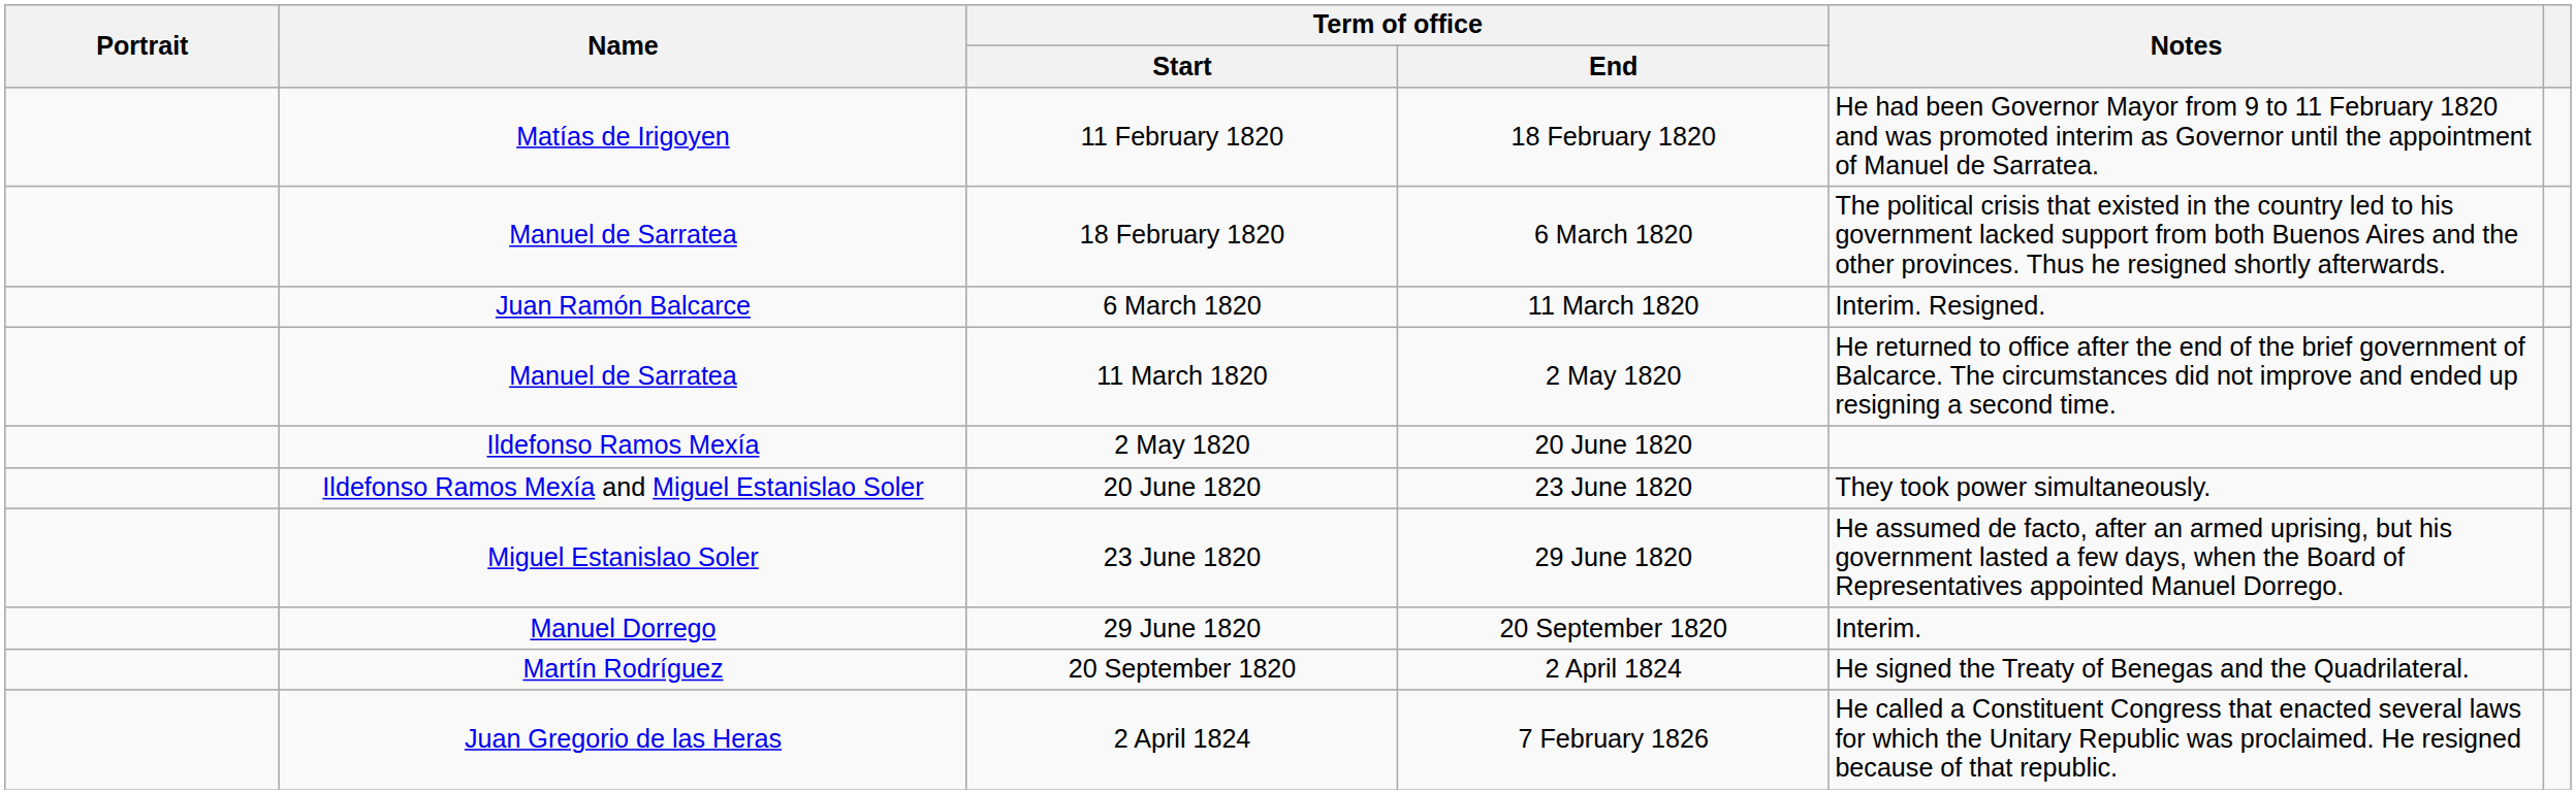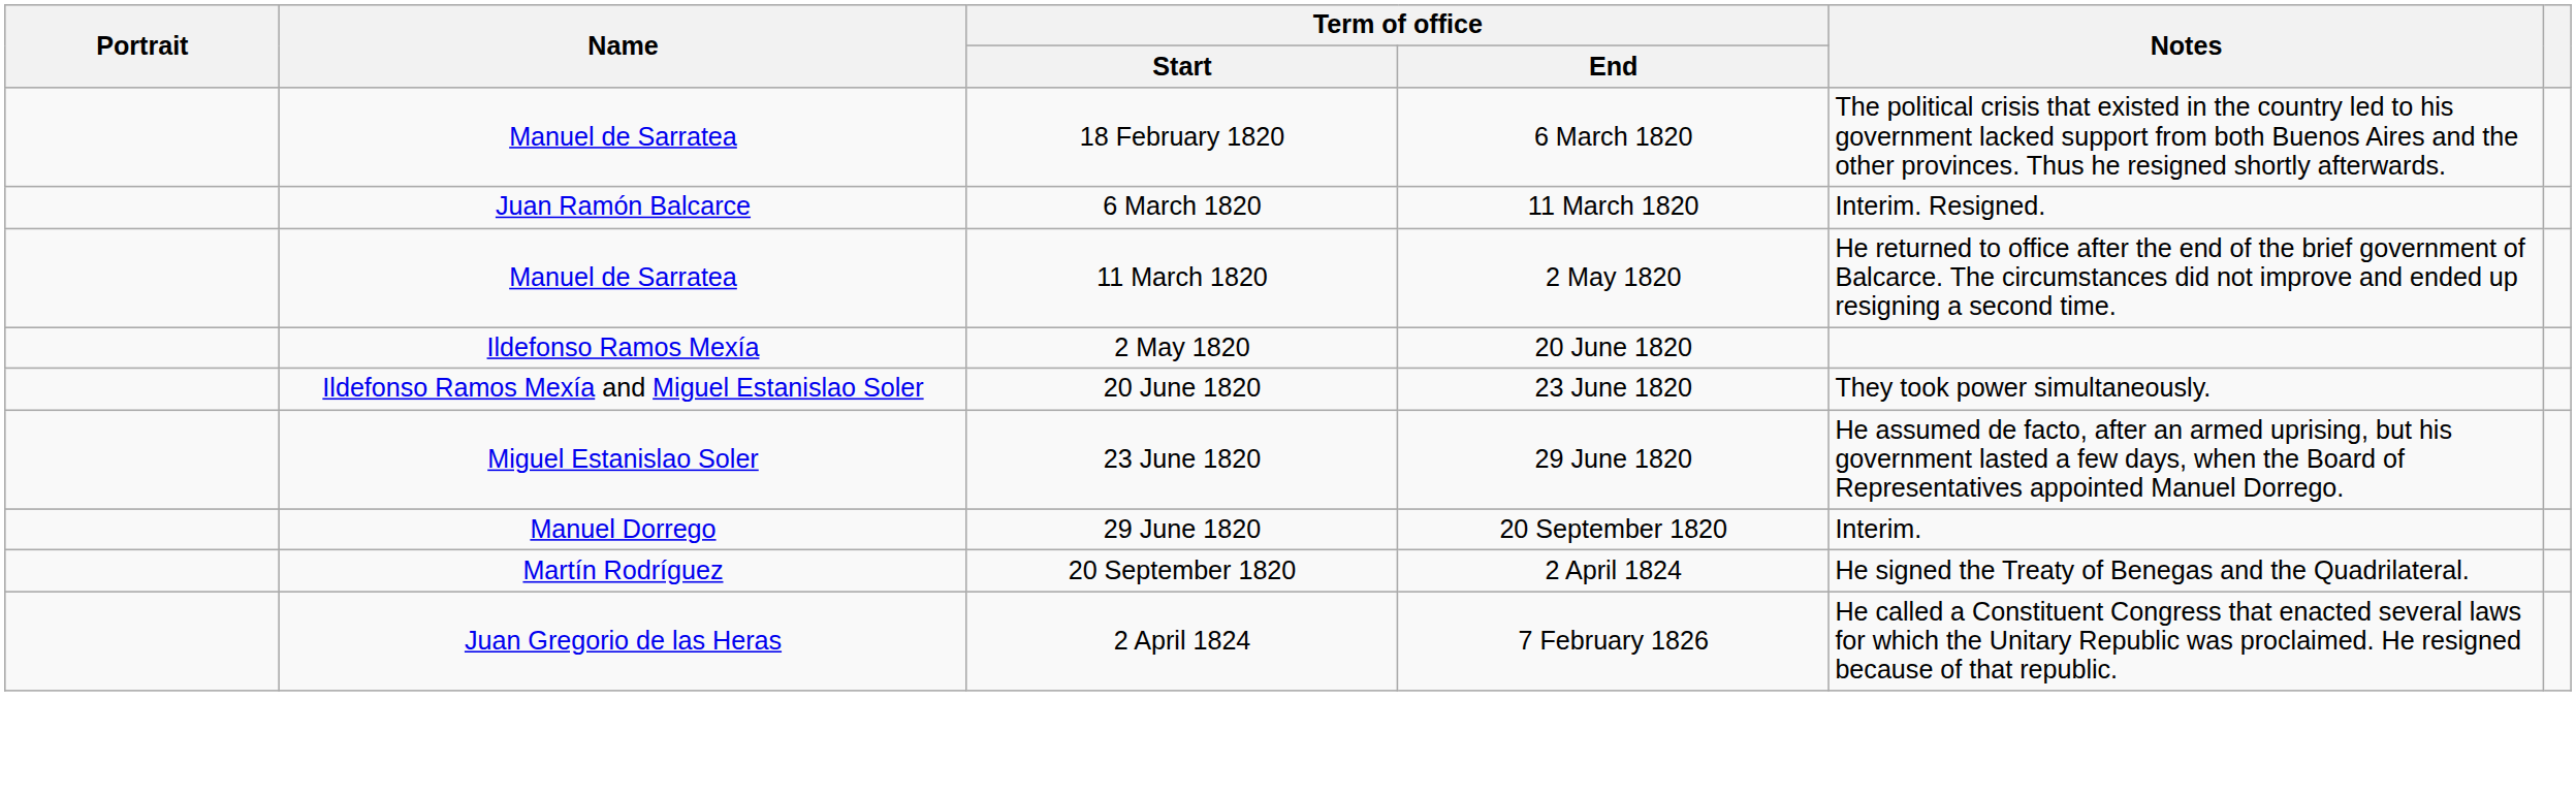- row: Matías de Irigoyen | 11 February 1820 | 18 February 1820 | He had been Governor Mayor from 9 to 11 February 1820 and was promoted interim as Governor until the appointment of Manuel de Sarratea.
